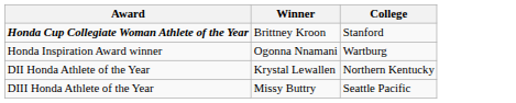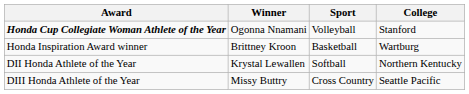+ column: Sport | Volleyball | Basketball | Softball | Cross Country
Honda Cup Collegiate Woman Athlete of the Year | Winner: Brittney Kroon -> Ogonna Nnamani
Honda Inspiration Award winner | Winner: Ogonna Nnamani -> Brittney Kroon
